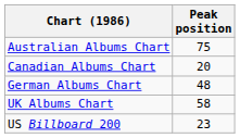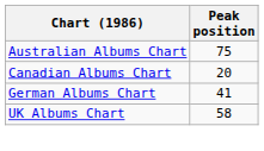German Albums Chart | Peak position: 48 -> 41
- row: US Billboard 200 | 23
